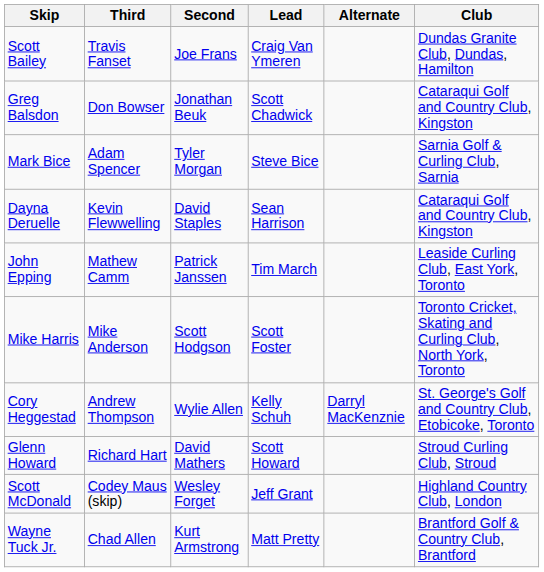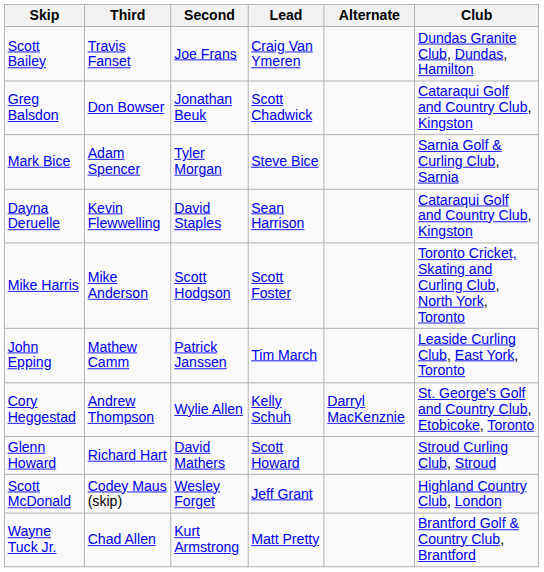rows swapped: John Epping <-> Mike Harris
